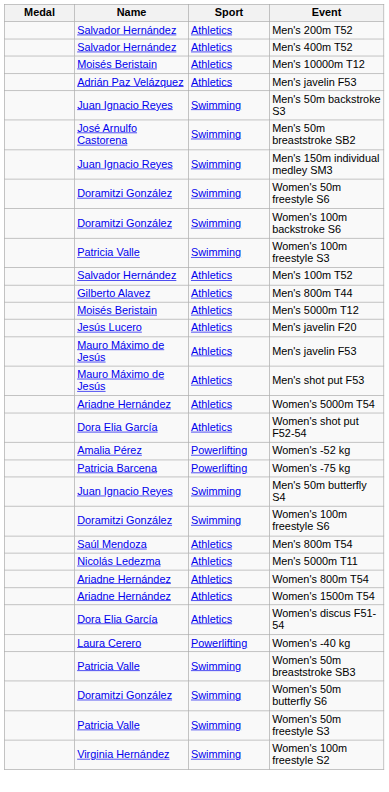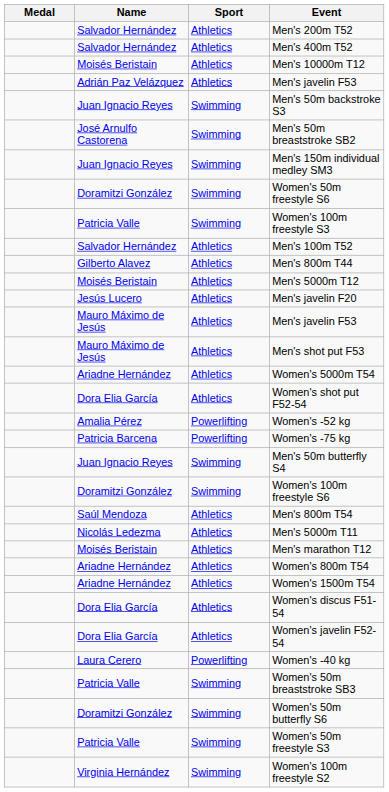- row: Doramitzi González | Swimming | Women's 100m backstroke S6
+ row: Moisés Beristain | Athletics | Men's marathon T12
+ row: Dora Elia García | Athletics | Women's javelin F52-54
